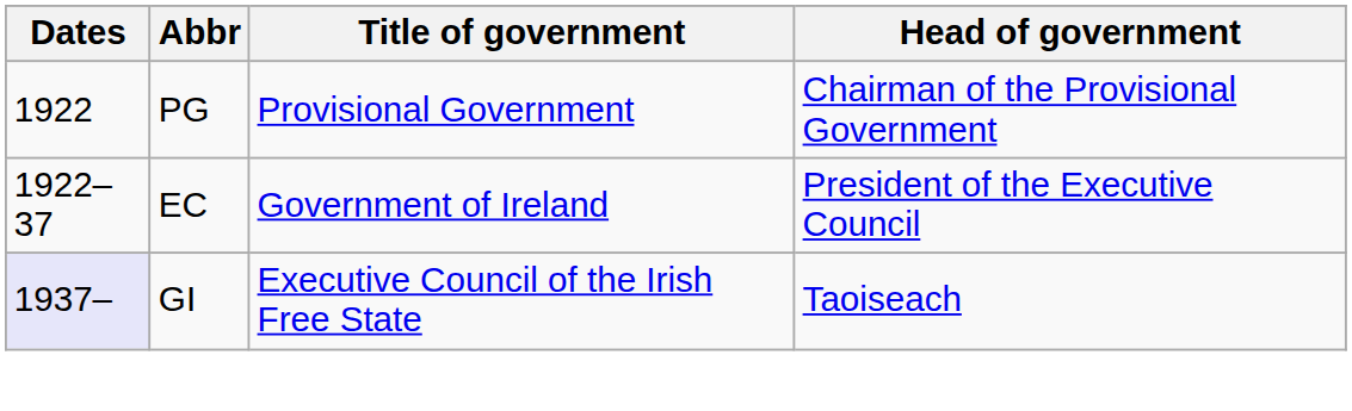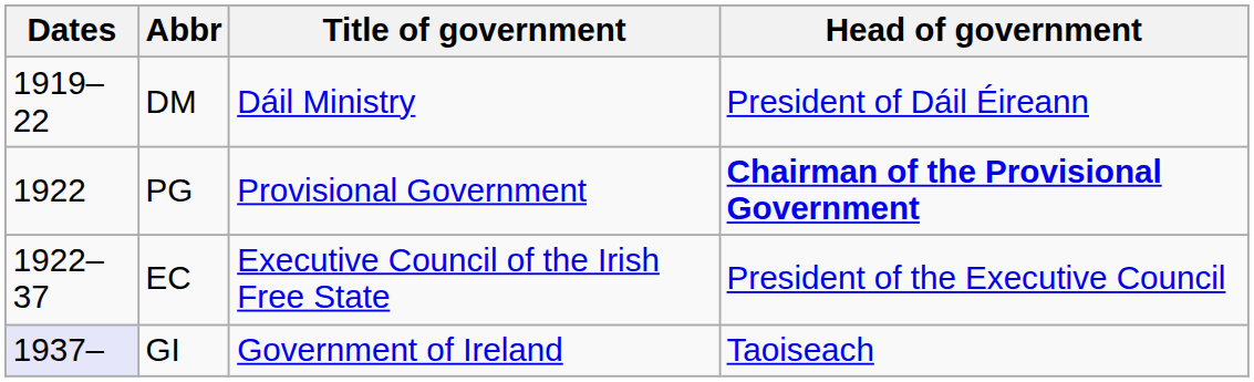+ row: 1919–22 | DM | Dáil Ministry | President of Dáil Éireann
PG | Head of government: normal -> bold
EC | Title of government: Government of Ireland -> Executive Council of the Irish Free State
GI | Title of government: Executive Council of the Irish Free State -> Government of Ireland
